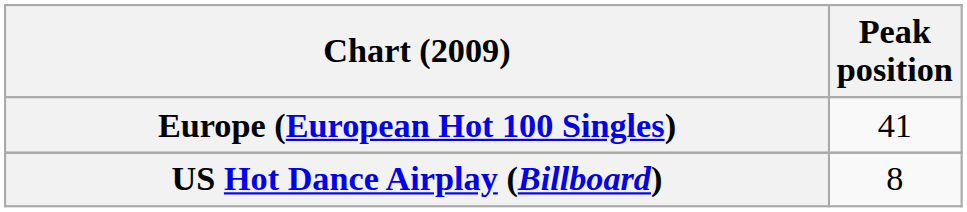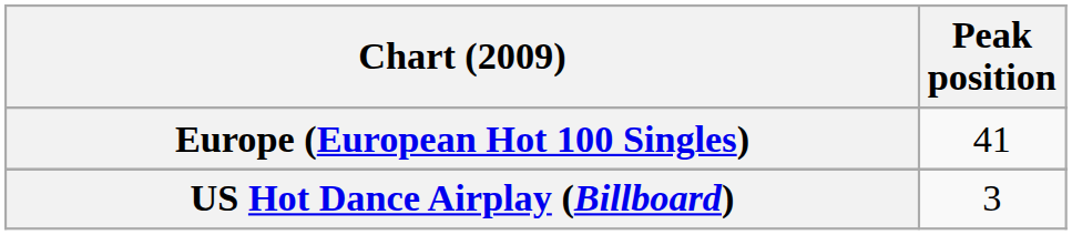US Hot Dance Airplay (Billboard) | Peak position: 8 -> 3
